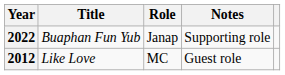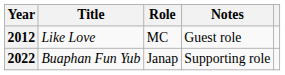rows swapped: 2012 <-> 2022
